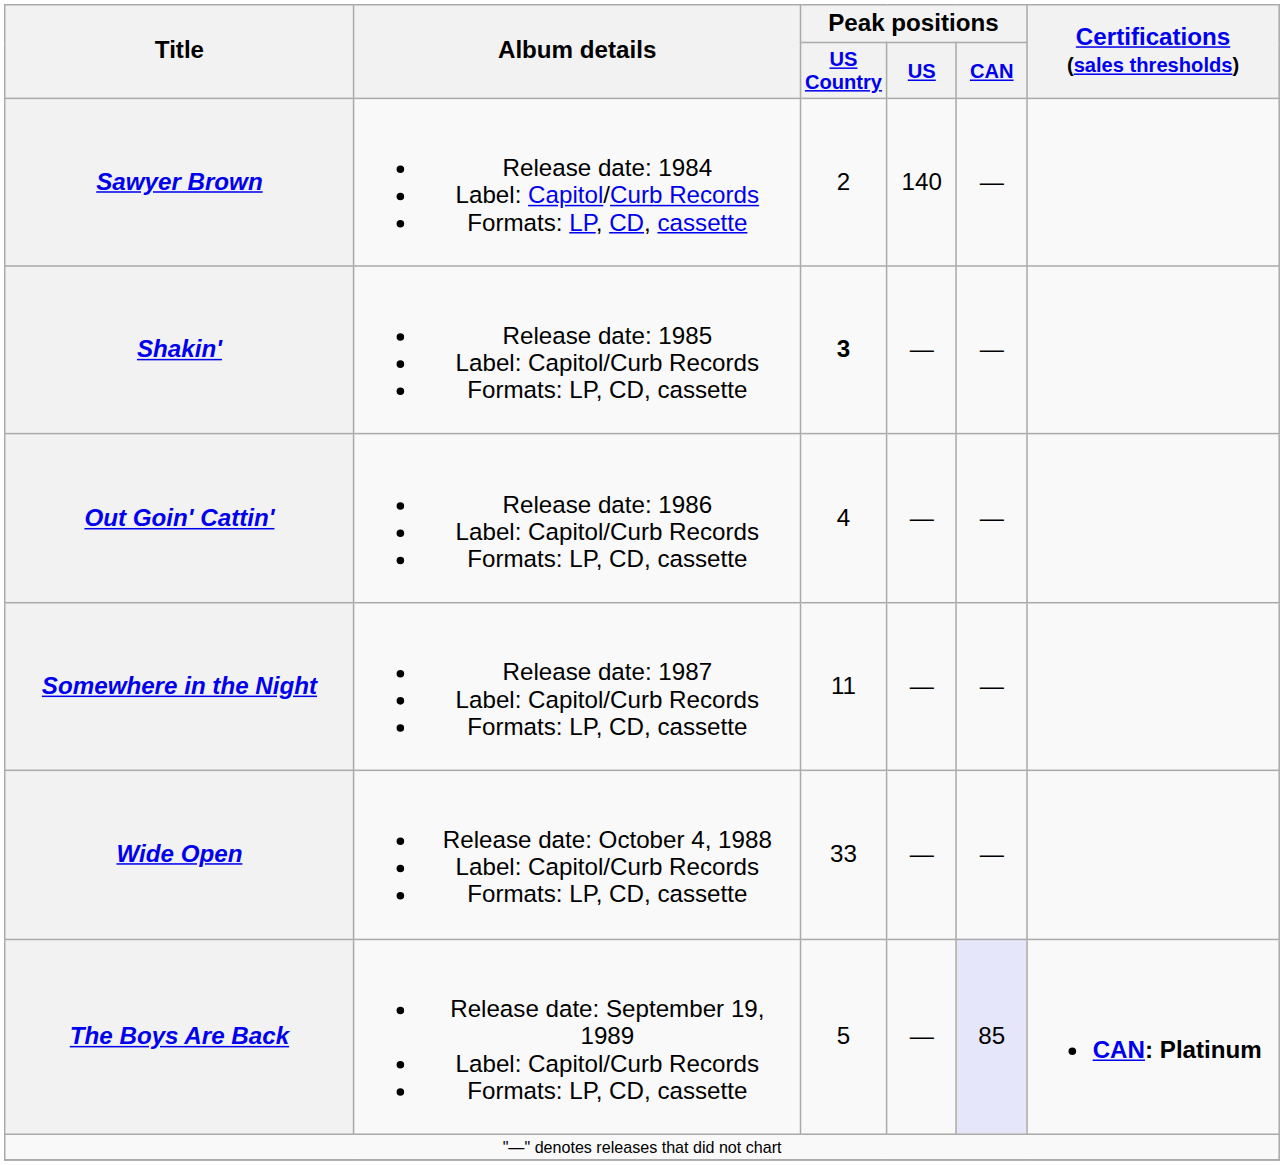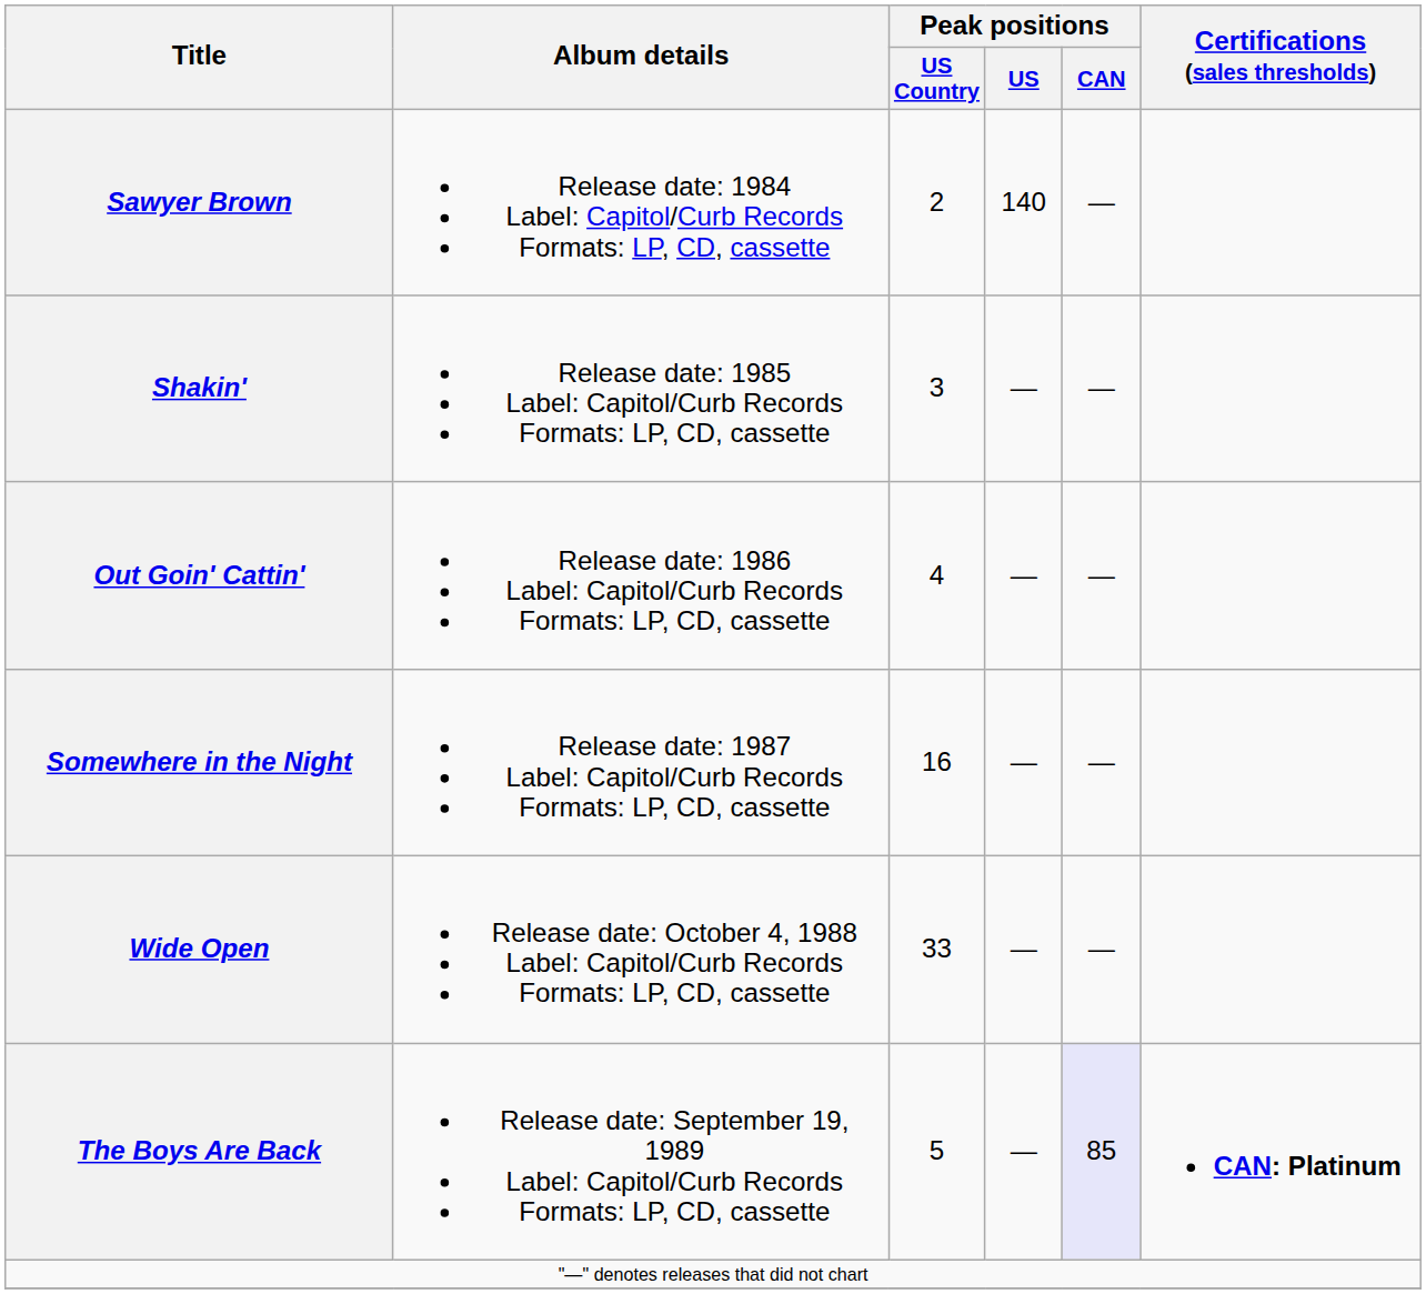Shakin' | Peak positions / US Country: bold -> normal
Somewhere in the Night | Peak positions / US Country: 11 -> 16
